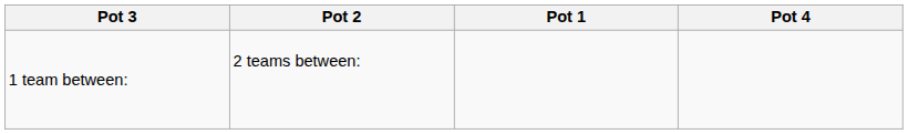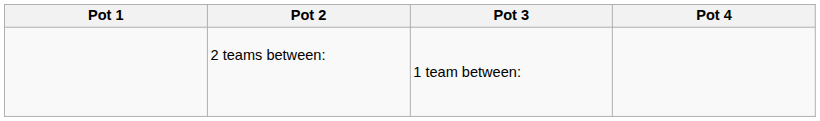columns swapped: Pot 1 <-> Pot 3
